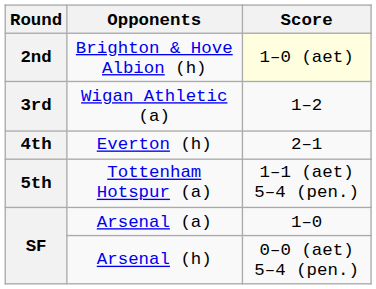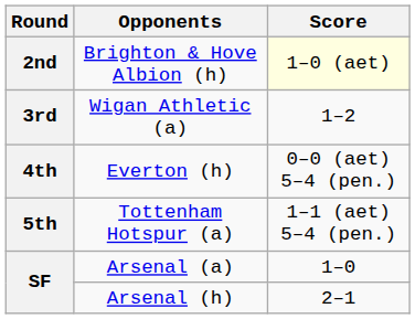Everton (h) | Score: 2–1 -> 0–0 (aet) 5–4 (pen.)
Arsenal (h) | Score: 0–0 (aet) 5–4 (pen.) -> 2–1
